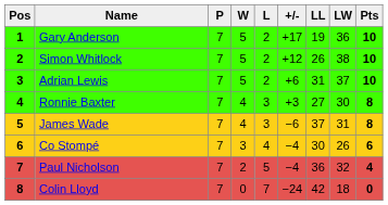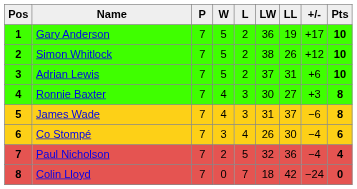columns swapped: LW <-> +/-
